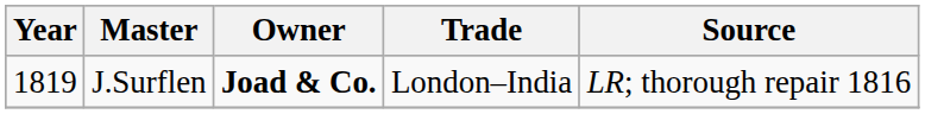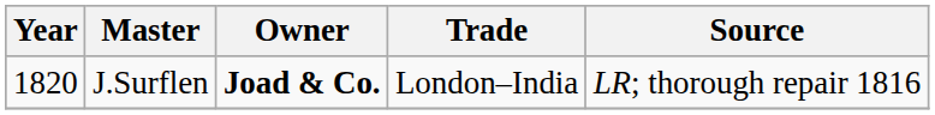J.Surflen | Year: 1819 -> 1820
